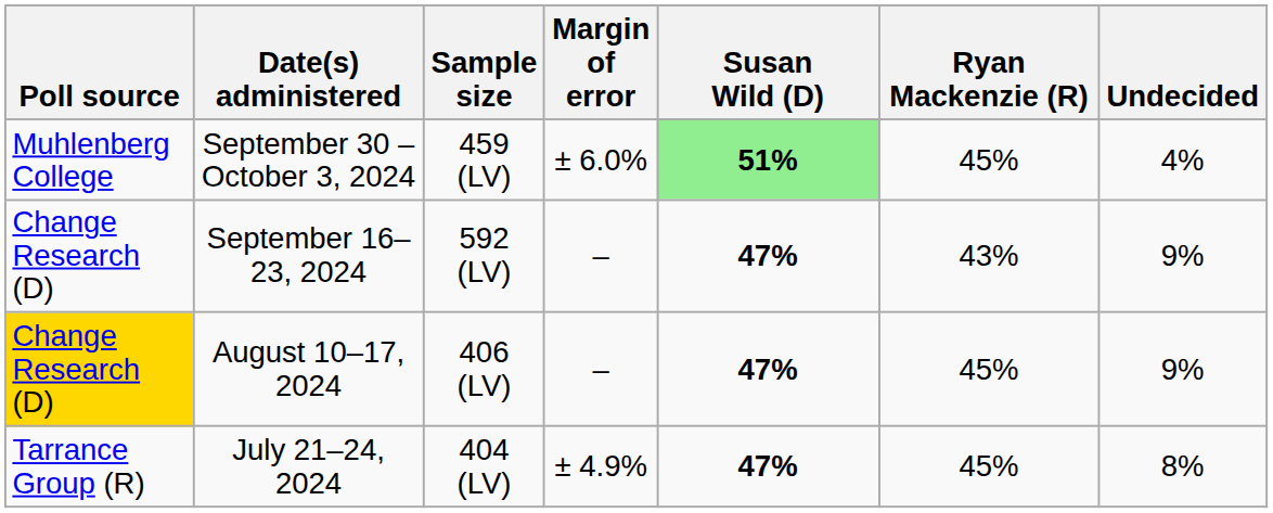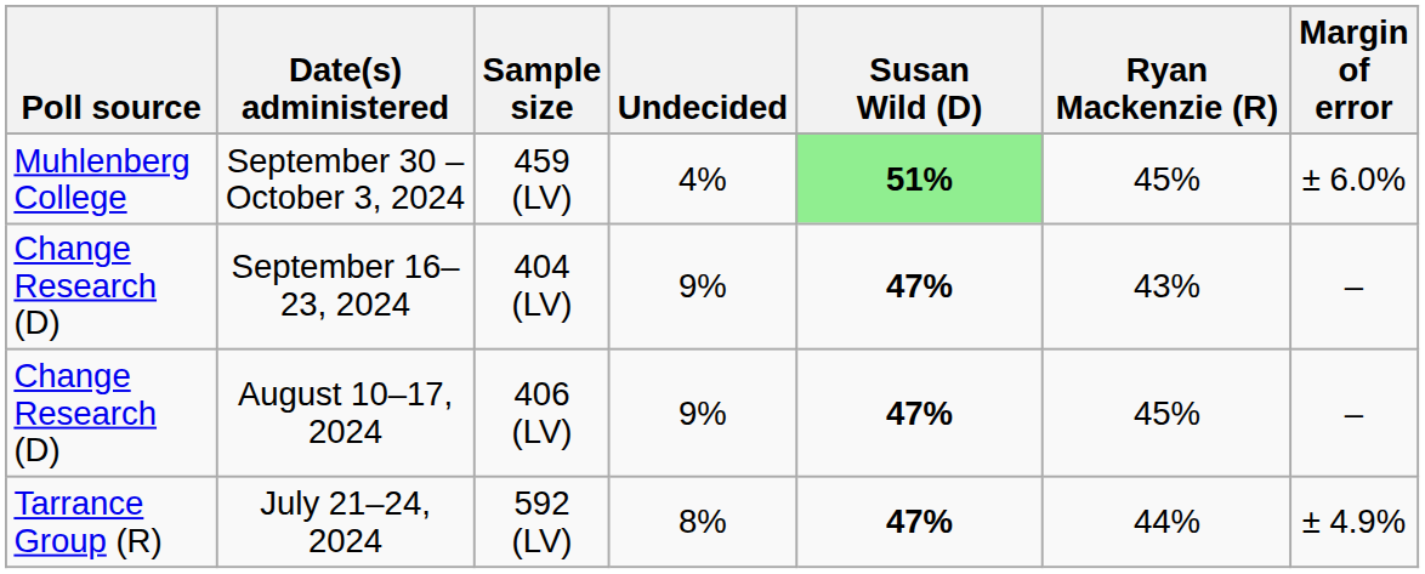columns swapped: Margin of error <-> Undecided
September 16–23, 2024 | Sample size: 592 (LV) -> 404 (LV)
August 10–17, 2024 | Poll source: gold background -> no background
July 21–24, 2024 | Sample size: 404 (LV) -> 592 (LV)
July 21–24, 2024 | Ryan Mackenzie (R): 45% -> 44%
